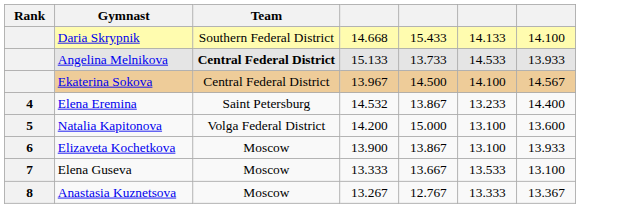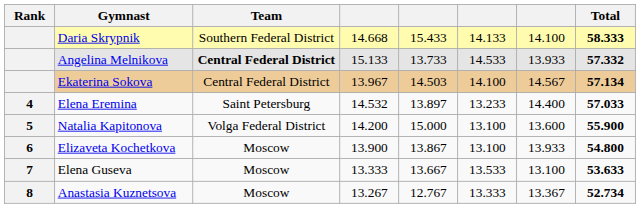+ column: Total | 58.333 | 57.332 | 57.134 | 57.033 | 55.900 | 54.800 | 53.633 | 52.734
Ekaterina Sokova | column 5: 14.500 -> 14.503
Elena Eremina | column 5: 13.867 -> 13.897
